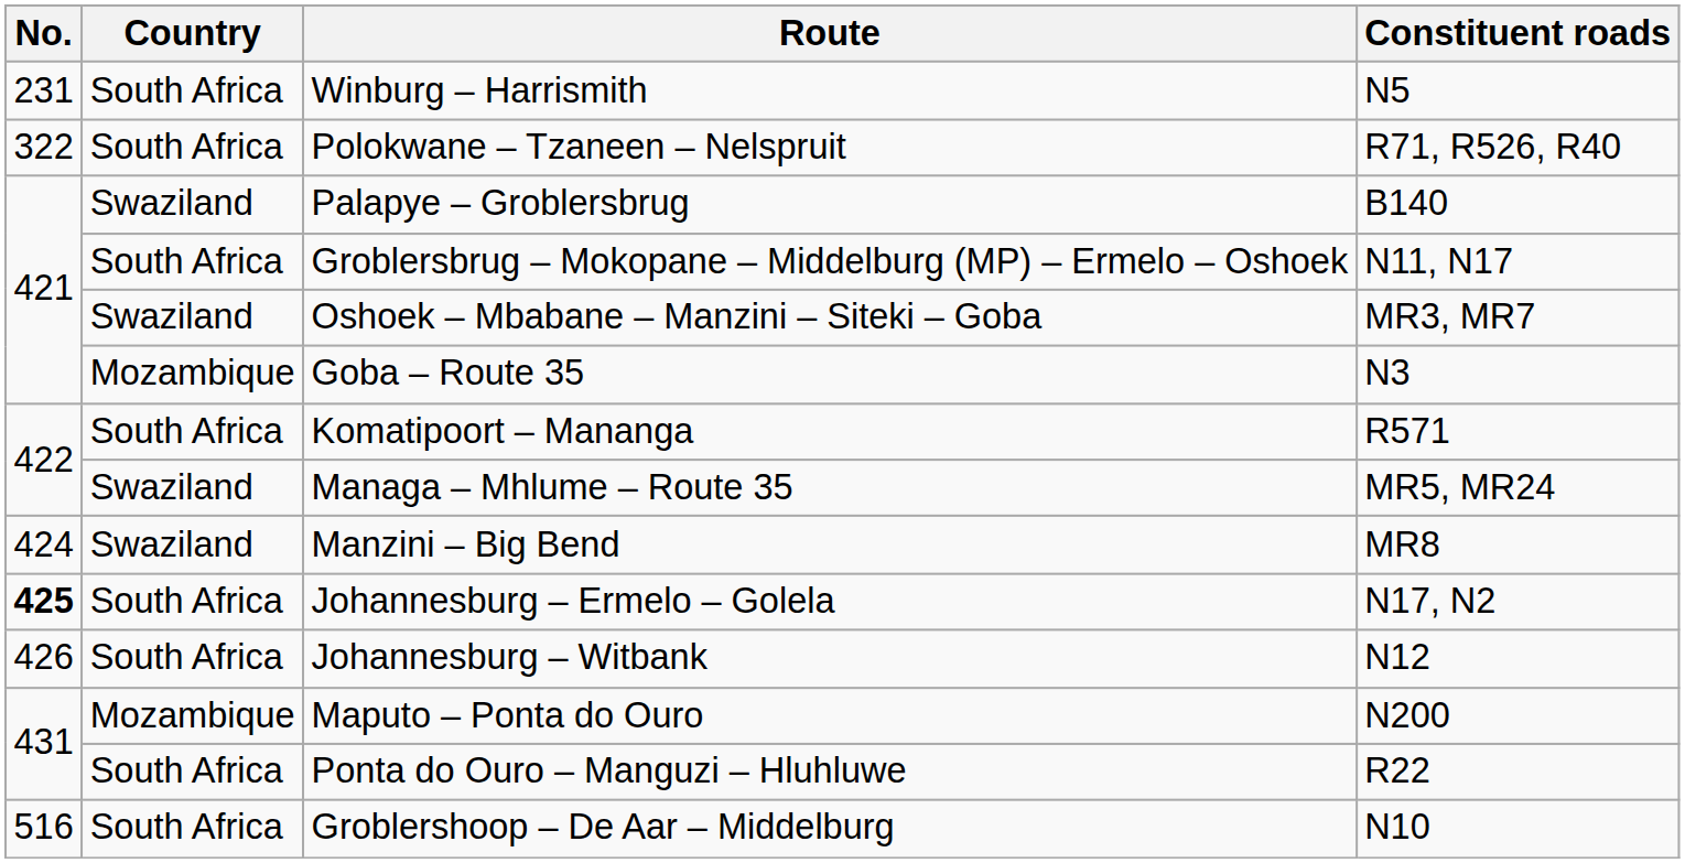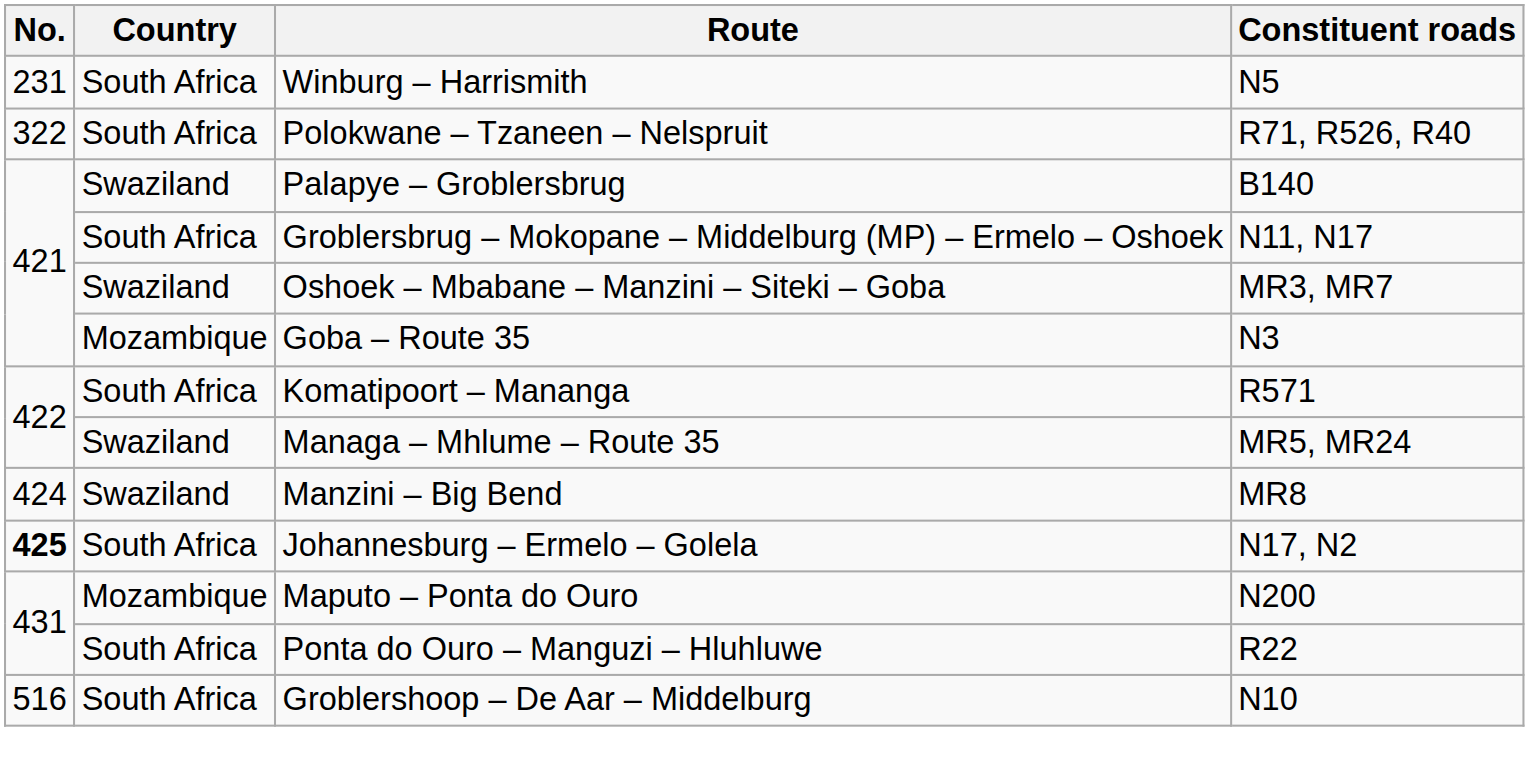- row: 426 | South Africa | Johannesburg – Witbank | N12
